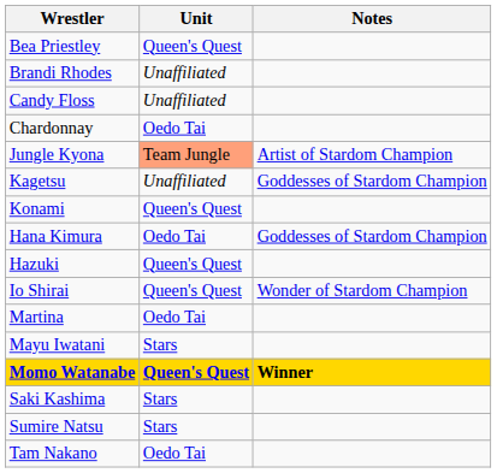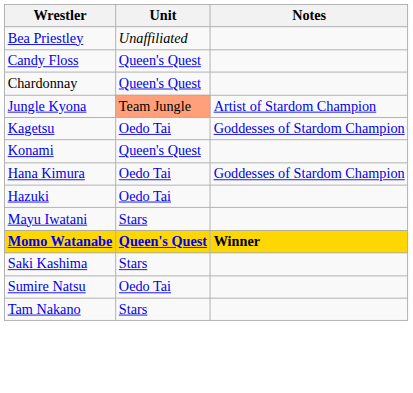Bea Priestley | Unit: Queen's Quest -> Unaffiliated
- row: Brandi Rhodes | Unaffiliated
Candy Floss | Unit: Unaffiliated -> Queen's Quest
Chardonnay | Unit: Oedo Tai -> Queen's Quest
Kagetsu | Unit: Unaffiliated -> Oedo Tai
Hazuki | Unit: Queen's Quest -> Oedo Tai
- row: Io Shirai | Queen's Quest | Wonder of Stardom Champion
- row: Martina | Oedo Tai
Sumire Natsu | Unit: Stars -> Oedo Tai
Tam Nakano | Unit: Oedo Tai -> Stars
